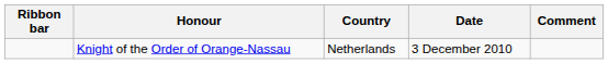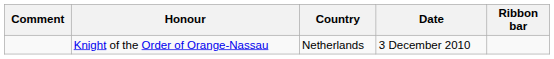columns swapped: Ribbon bar <-> Comment
